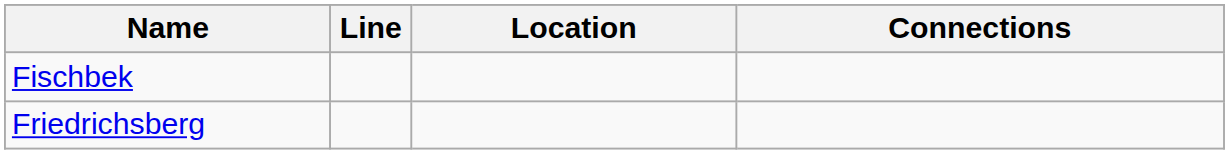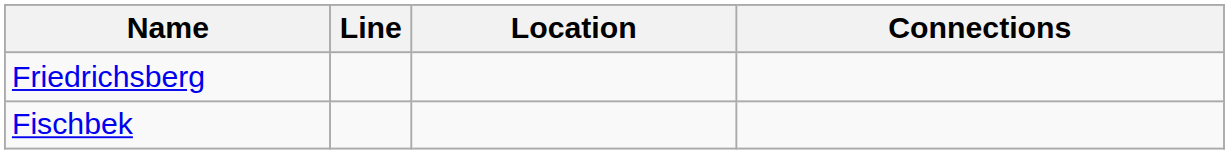rows swapped: Fischbek <-> Friedrichsberg
